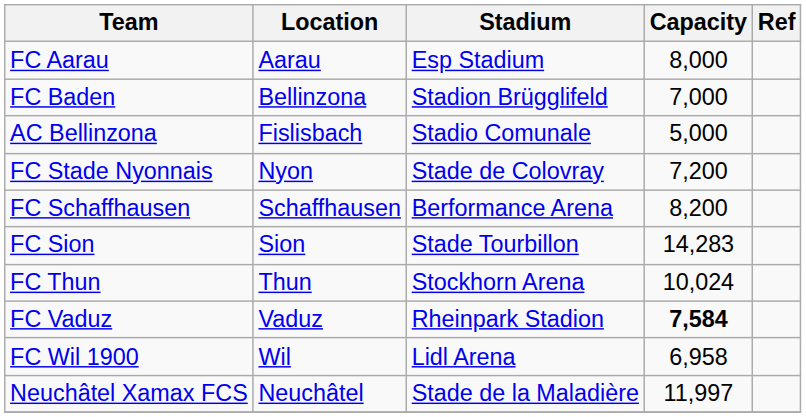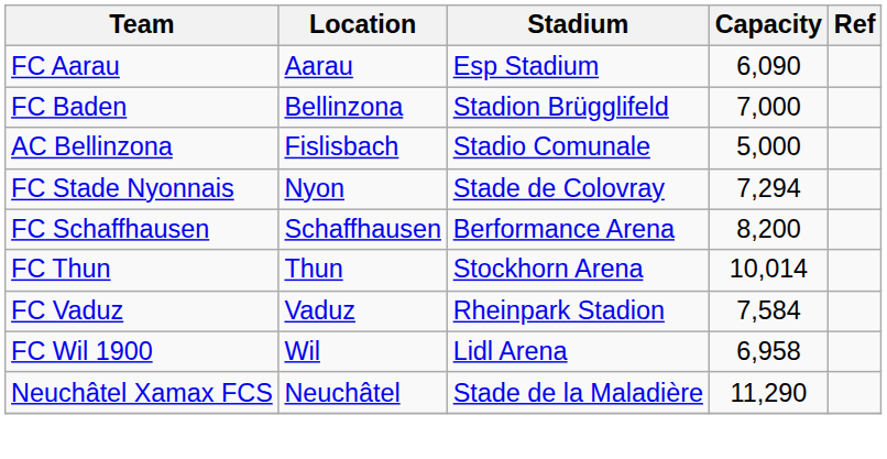FC Aarau | Capacity: 8,000 -> 6,090
FC Stade Nyonnais | Capacity: 7,200 -> 7,294
- row: FC Sion | Sion | Stade Tourbillon | 14,283
FC Thun | Capacity: 10,024 -> 10,014
FC Vaduz | Capacity: bold -> normal
Neuchâtel Xamax FCS | Capacity: 11,997 -> 11,290
